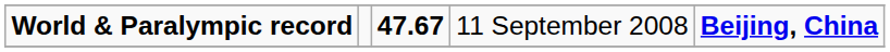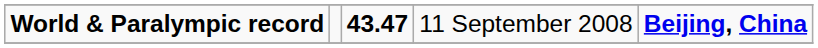World & Paralympic record | column 3: 47.67 -> 43.47
